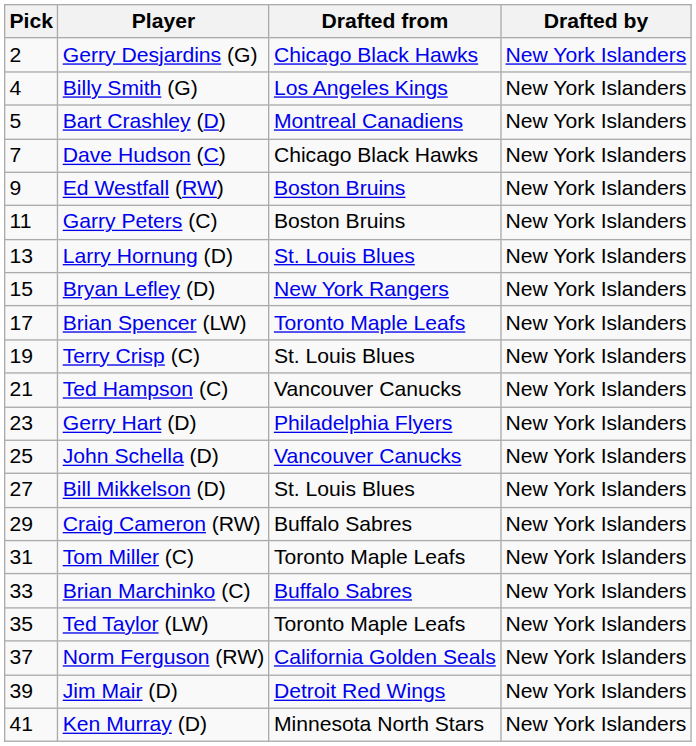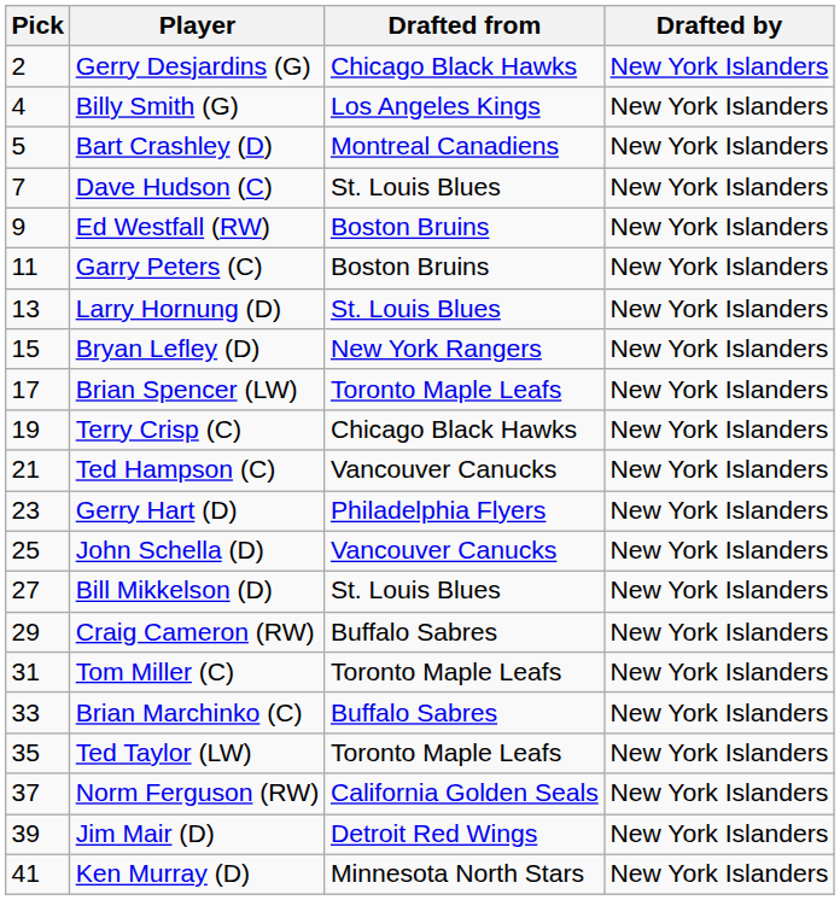Dave Hudson (C) | Drafted from: Chicago Black Hawks -> St. Louis Blues
Terry Crisp (C) | Drafted from: St. Louis Blues -> Chicago Black Hawks
